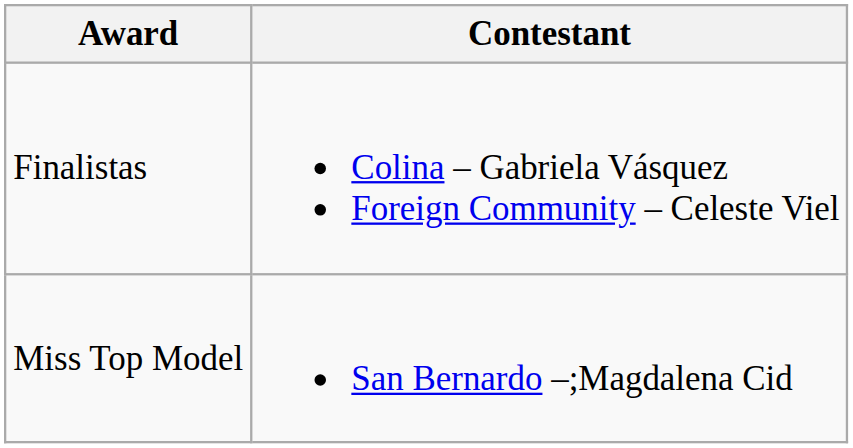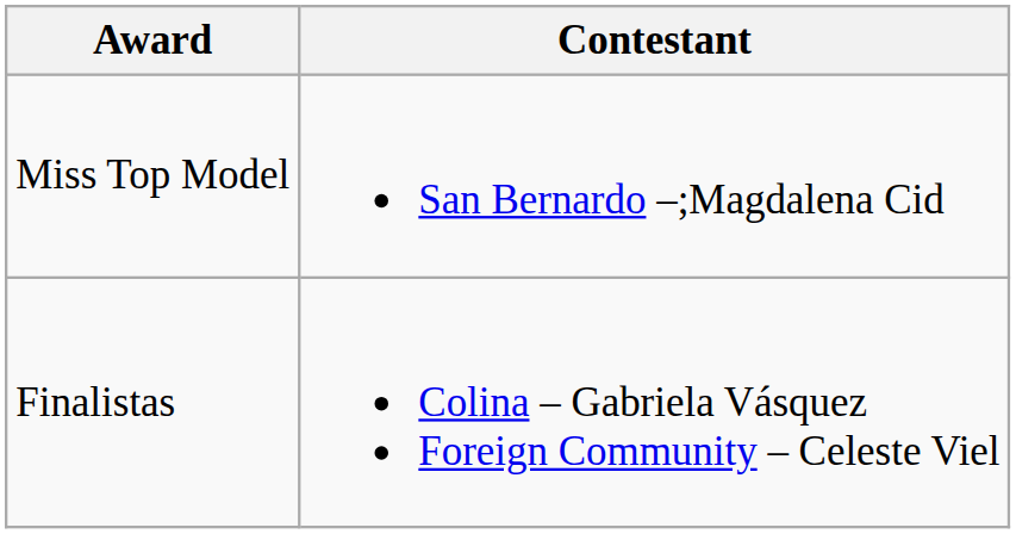rows swapped: Miss Top Model <-> Finalistas
